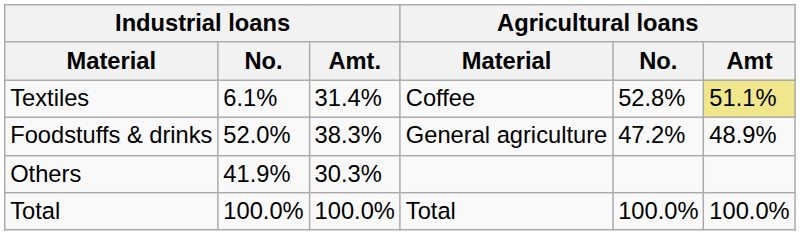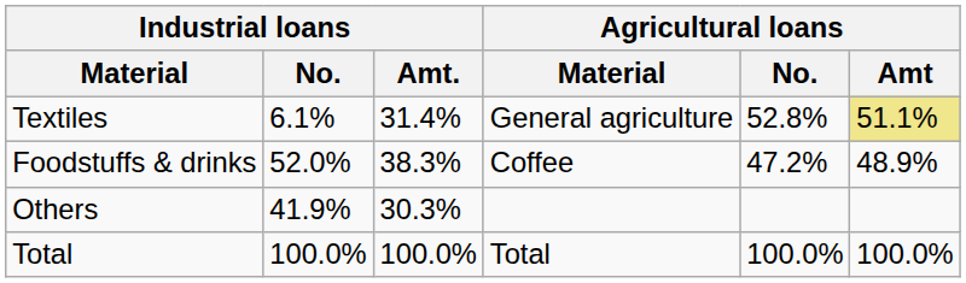Textiles | Agricultural loans / Material: Coffee -> General agriculture
Foodstuffs & drinks | Agricultural loans / Material: General agriculture -> Coffee
